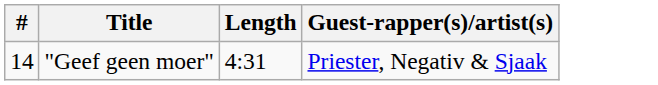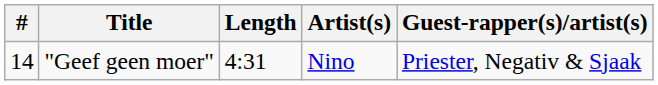+ column: Artist(s) | Nino
